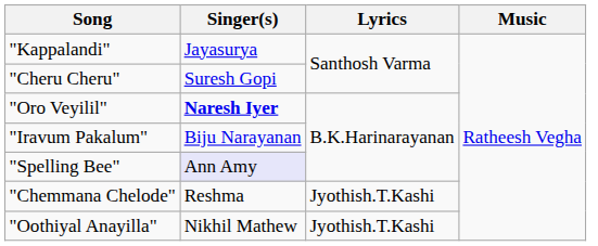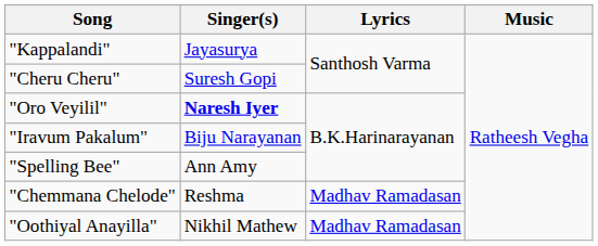"Spelling Bee" | Singer(s): lavender background -> no background
"Chemmana Chelode" | Lyrics: Jyothish.T.Kashi -> Madhav Ramadasan
"Oothiyal Anayilla" | Lyrics: Jyothish.T.Kashi -> Madhav Ramadasan
